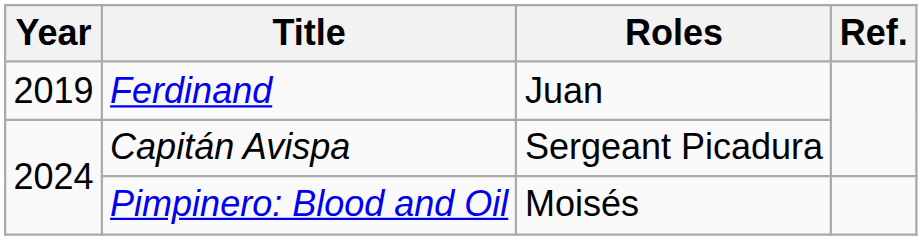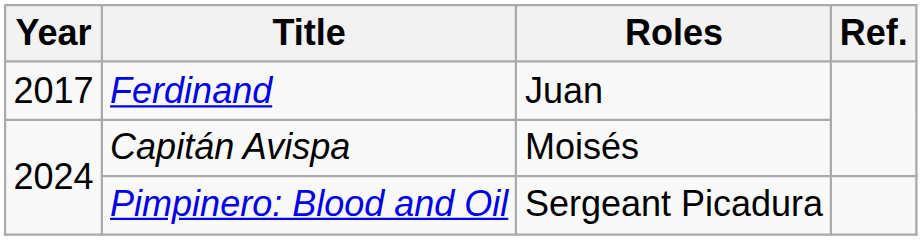Ferdinand | Year: 2019 -> 2017
Capitán Avispa | Roles: Sergeant Picadura -> Moisés
Pimpinero: Blood and Oil | Roles: Moisés -> Sergeant Picadura
